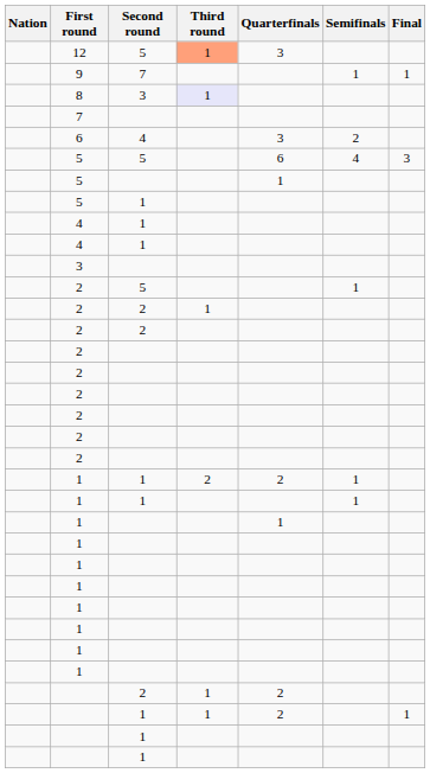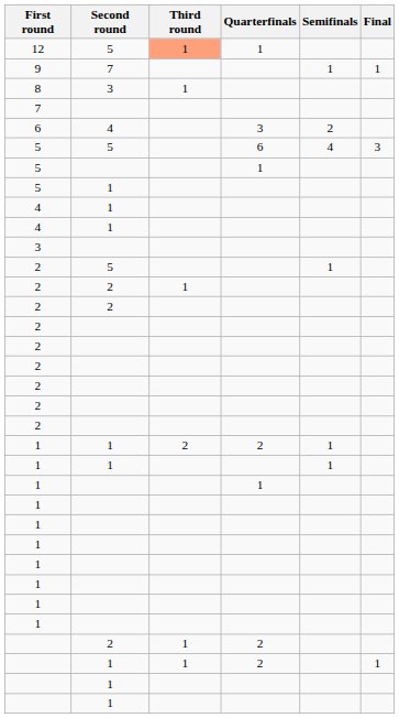- column: Nation
12 | Quarterfinals: 3 -> 1
8 | Third round: lavender background -> no background
